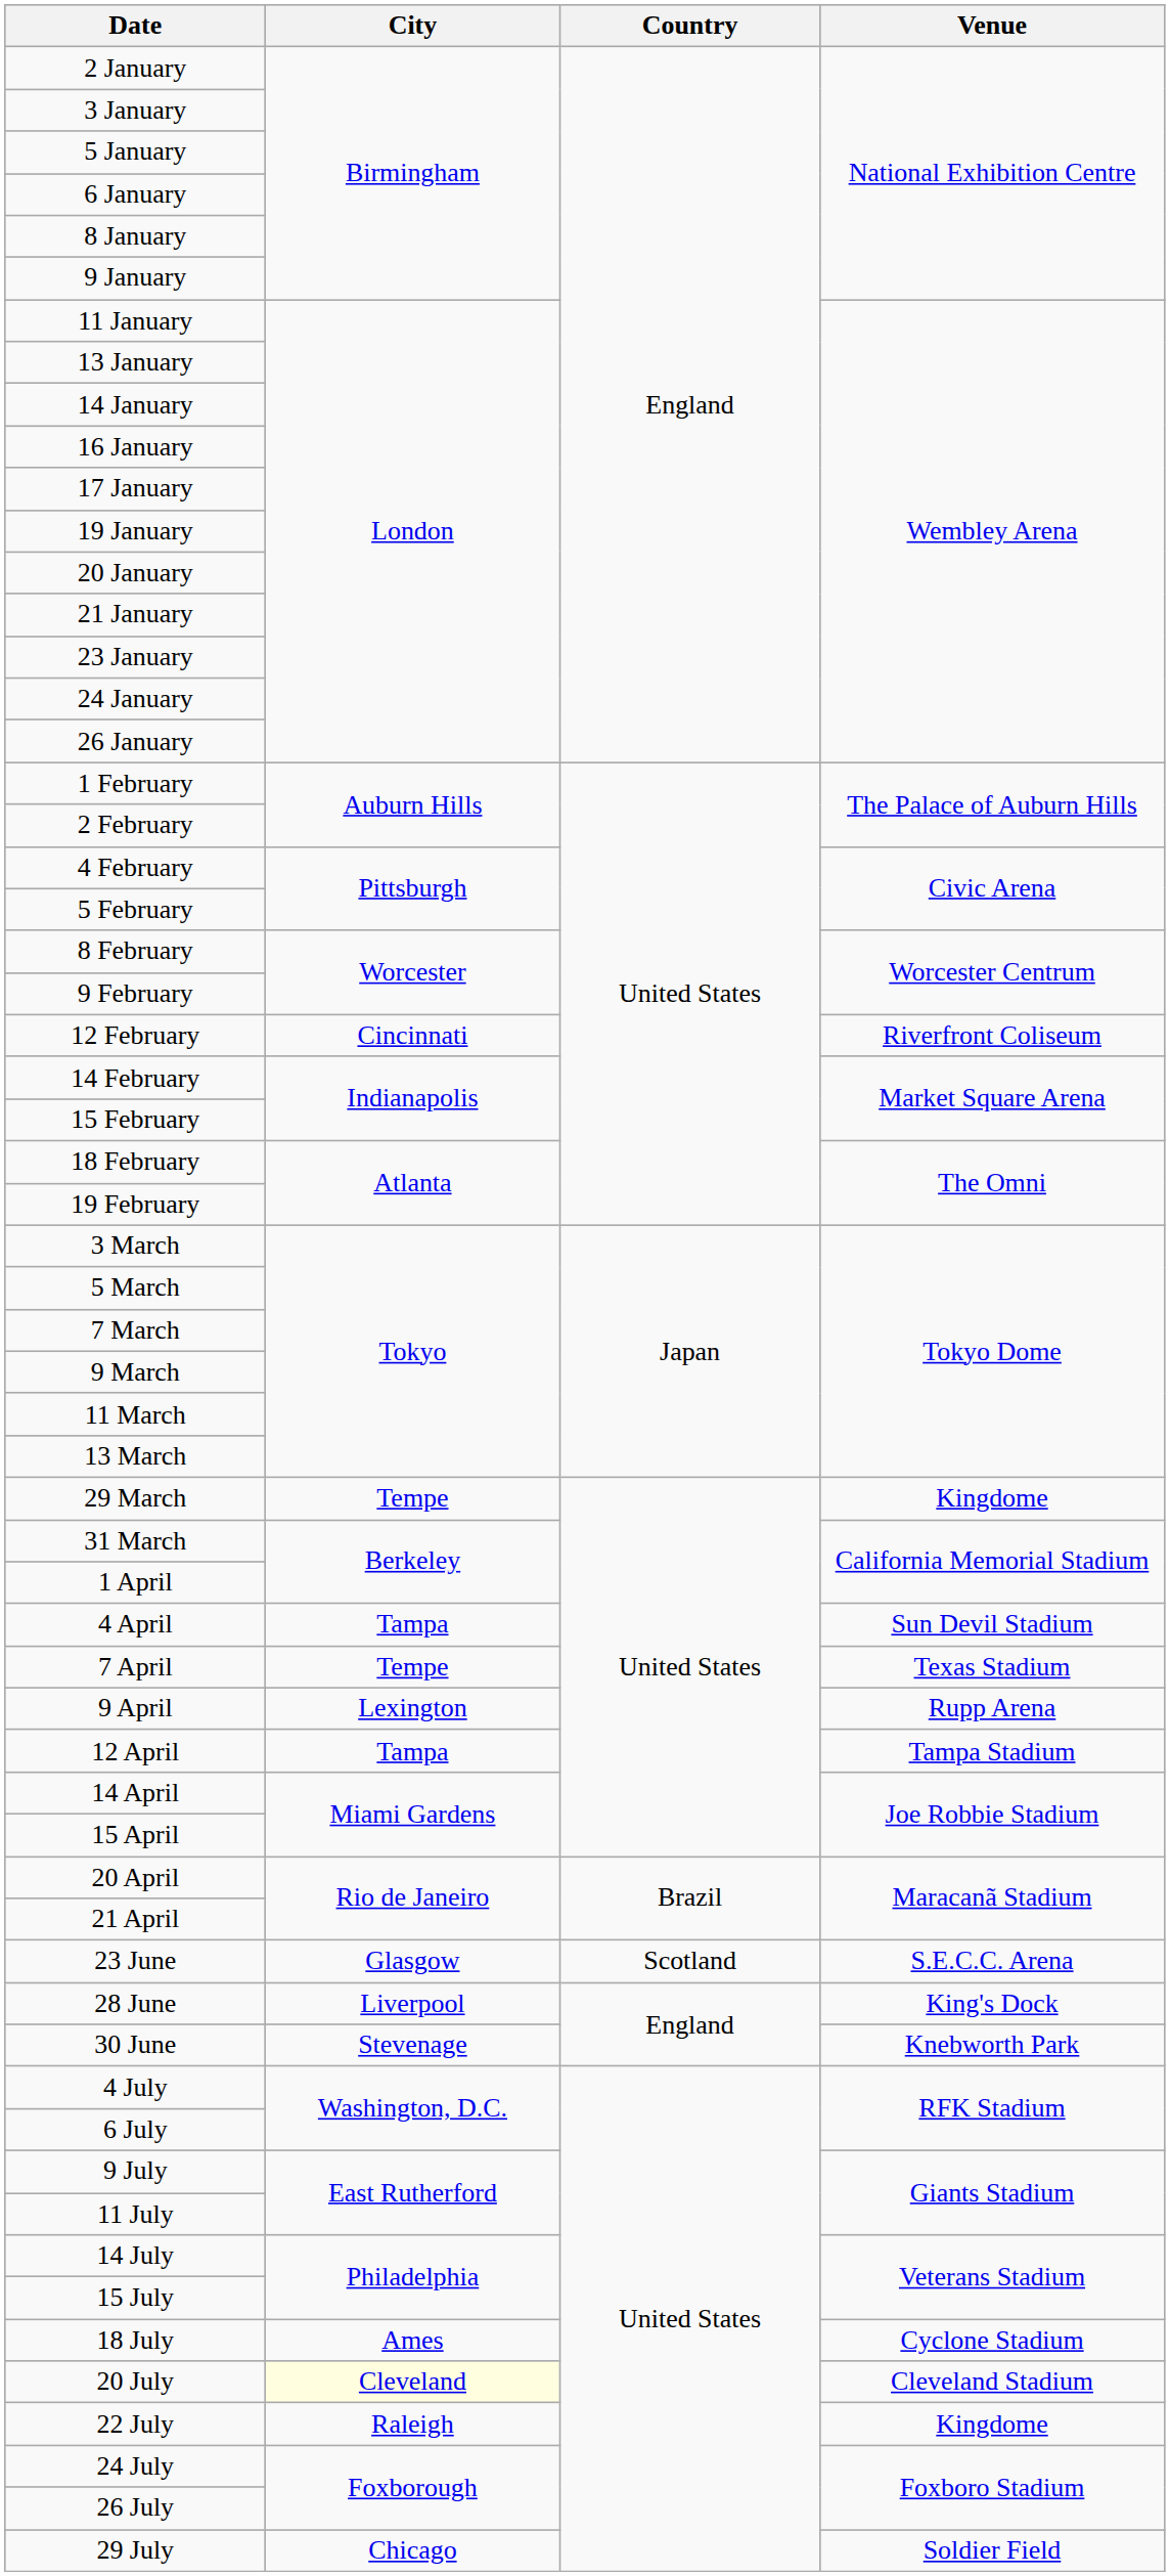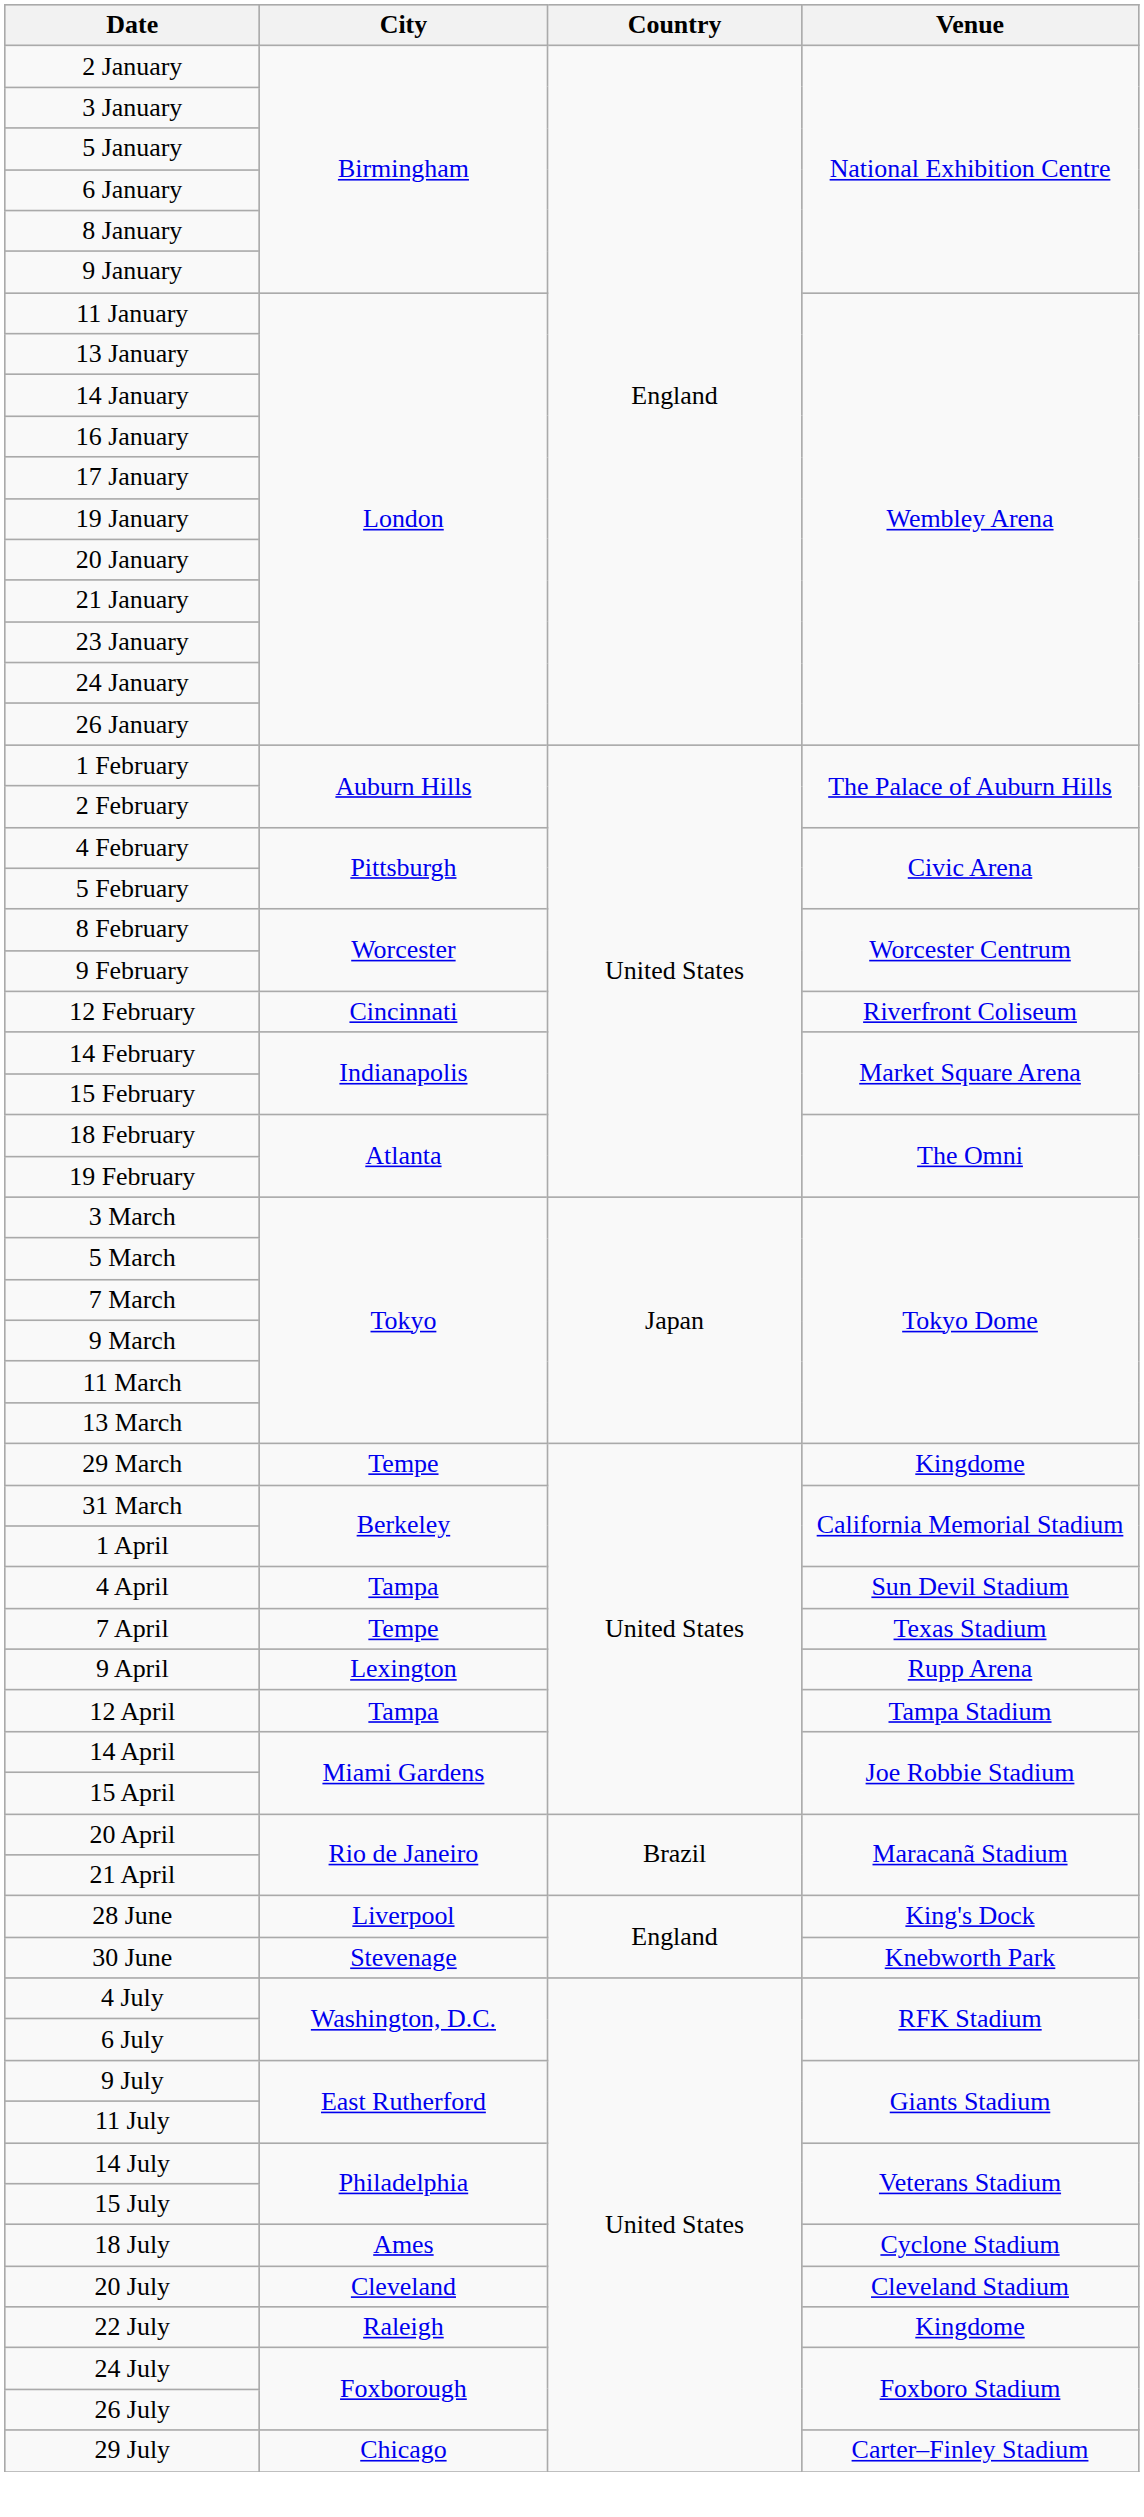- row: 23 June | Glasgow | Scotland | S.E.C.C. Arena
20 July | City: lightyellow background -> no background
29 July | Venue: Soldier Field -> Carter–Finley Stadium
